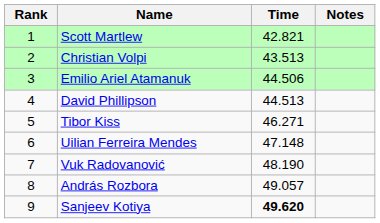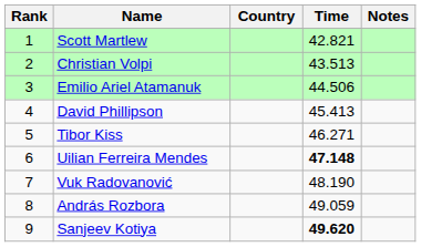+ column: Country
David Phillipson | Time: 44.513 -> 45.413
Uilian Ferreira Mendes | Time: normal -> bold
András Rozbora | Time: 49.057 -> 49.059
